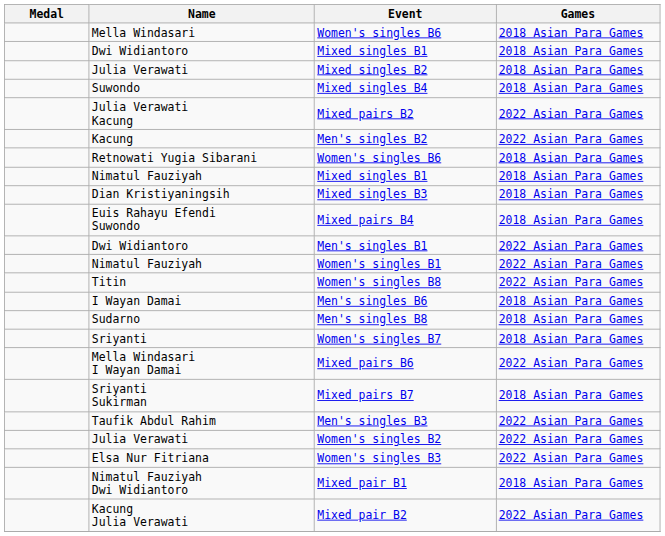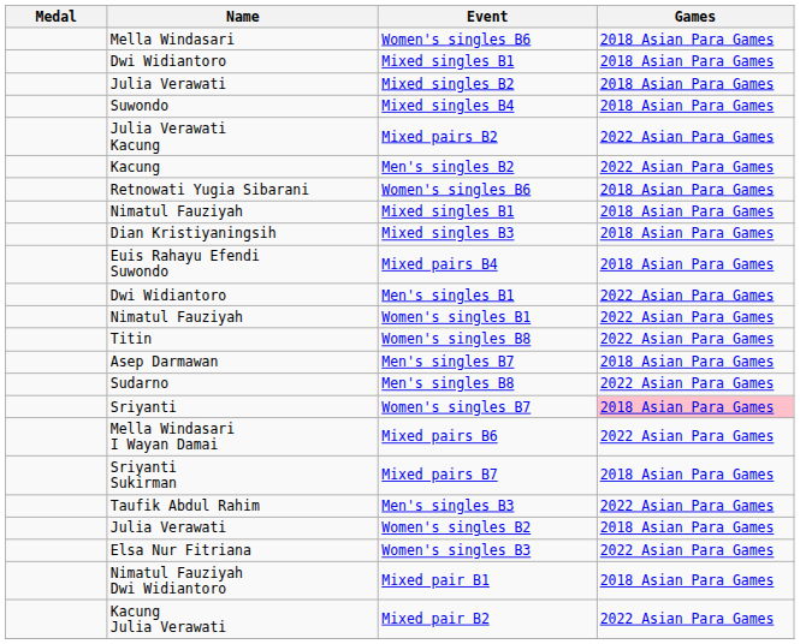- row: I Wayan Damai | Men's singles B6 | 2018 Asian Para Games
+ row: Asep Darmawan | Men's singles B7 | 2018 Asian Para Games
Men's singles B8 | Games: 2018 Asian Para Games -> 2022 Asian Para Games
Women's singles B7 | Games: no background -> pink background
Women's singles B2 | Games: 2022 Asian Para Games -> 2018 Asian Para Games
